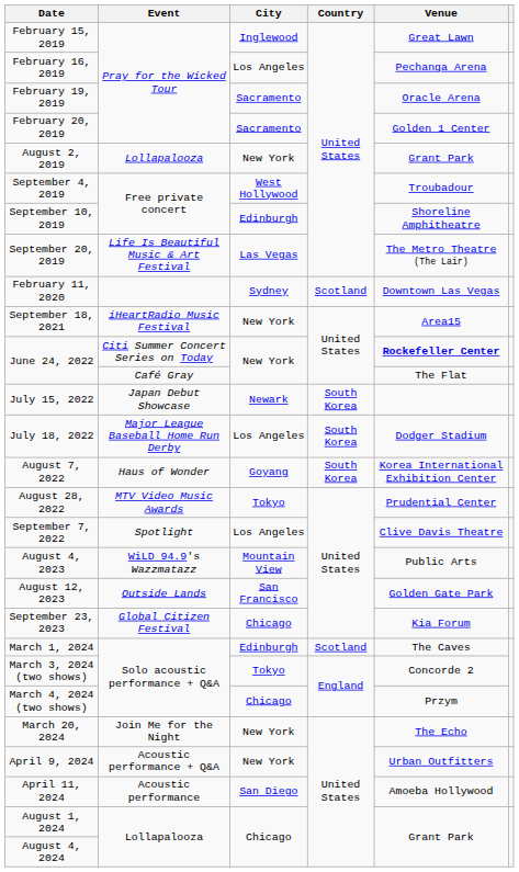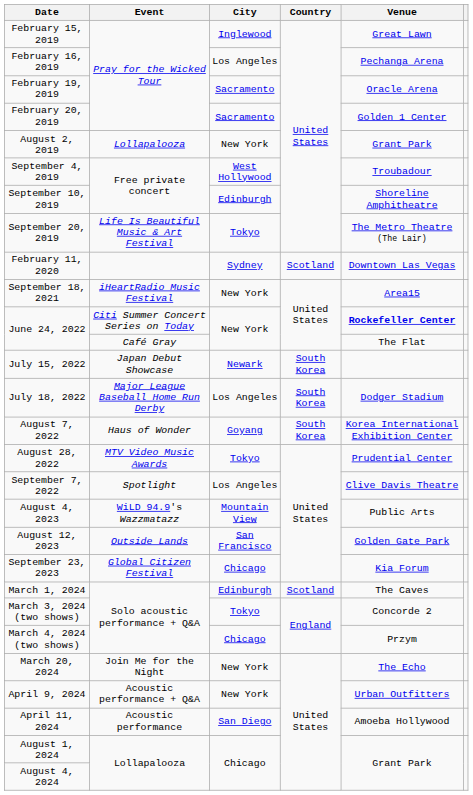September 20, 2019 | City: Las Vegas -> Tokyo
